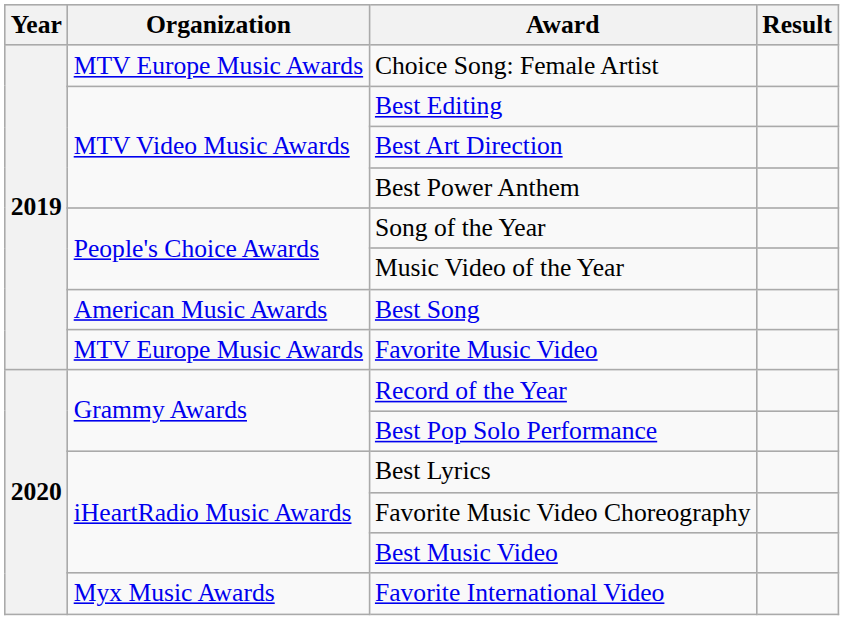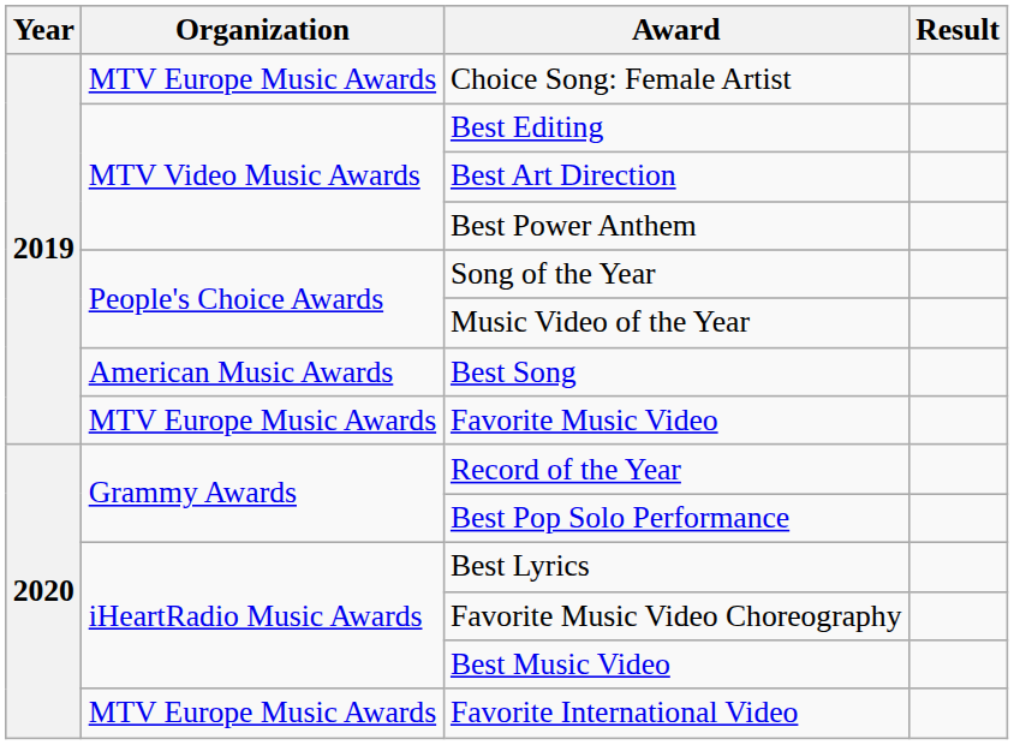Favorite International Video | Organization: Myx Music Awards -> MTV Europe Music Awards
